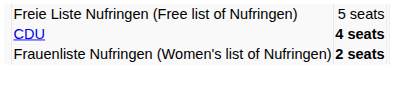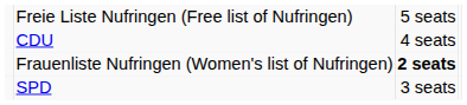CDU | column 3: bold -> normal
+ row: SPD | 3 seats
